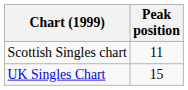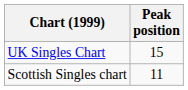rows swapped: Scottish Singles chart <-> UK Singles Chart
